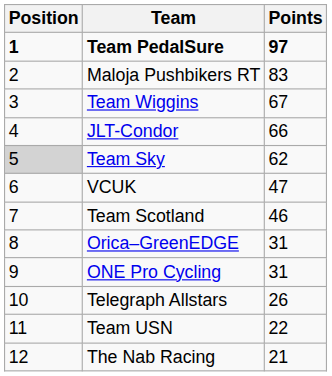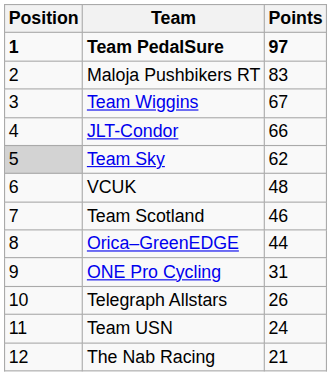VCUK | Points: 47 -> 48
Orica–GreenEDGE | Points: 31 -> 44
Team USN | Points: 22 -> 24
